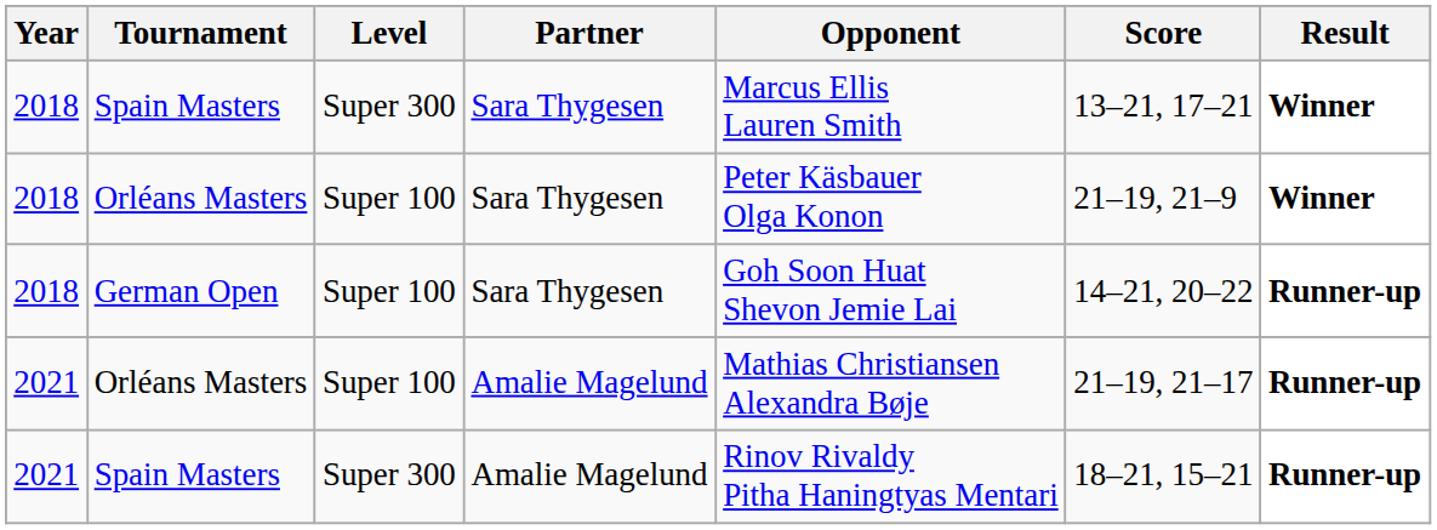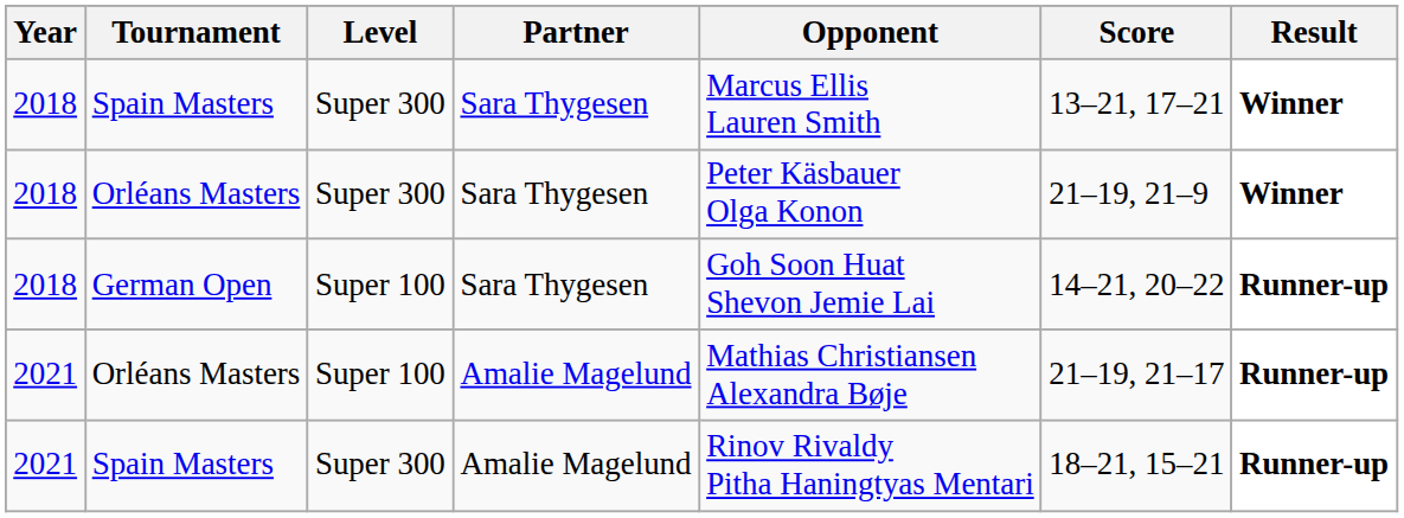2018 / Orléans Masters | Level: Super 100 -> Super 300
